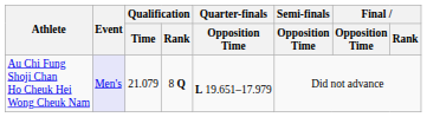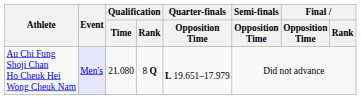Au Chi Fung Shoji Chan Ho Cheuk Hei Wong Cheuk Nam | Qualification / Time: 21.079 -> 21.080
